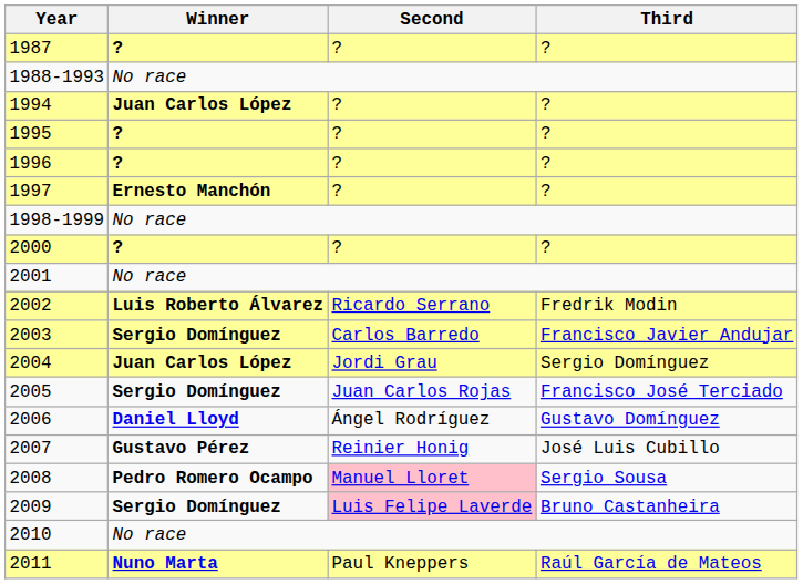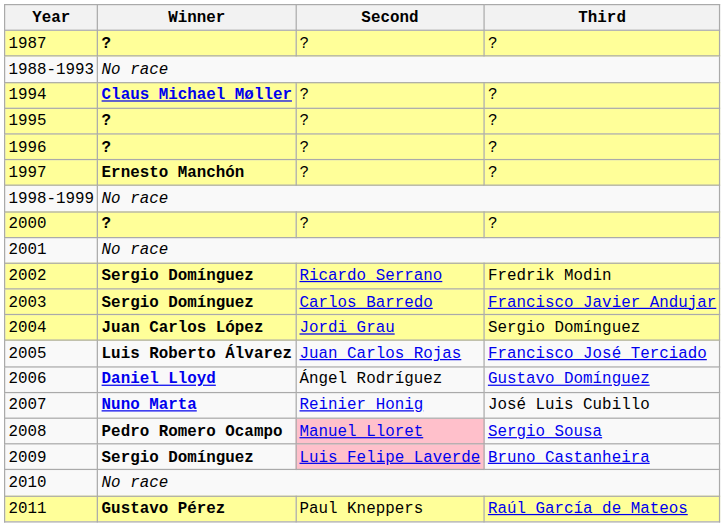1994 | Winner: Juan Carlos López -> Claus Michael Møller
2002 | Winner: Luis Roberto Álvarez -> Sergio Domínguez
2005 | Winner: Sergio Domínguez -> Luis Roberto Álvarez
2007 | Winner: Gustavo Pérez -> Nuno Marta
2011 | Winner: Nuno Marta -> Gustavo Pérez
